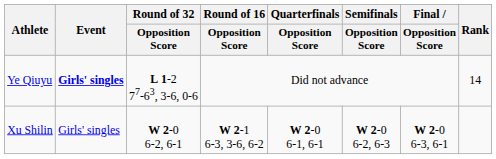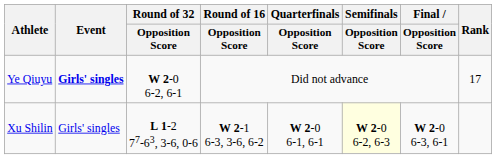Ye Qiuyu | Round of 32 / Opposition Score: L 1-2 77-63, 3-6, 0-6 -> W 2-0 6-2, 6-1
Ye Qiuyu | Rank: 14 -> 17
Xu Shilin | Round of 32 / Opposition Score: W 2-0 6-2, 6-1 -> L 1-2 77-63, 3-6, 0-6
Xu Shilin | Semifinals / Opposition Score: no background -> lightyellow background
